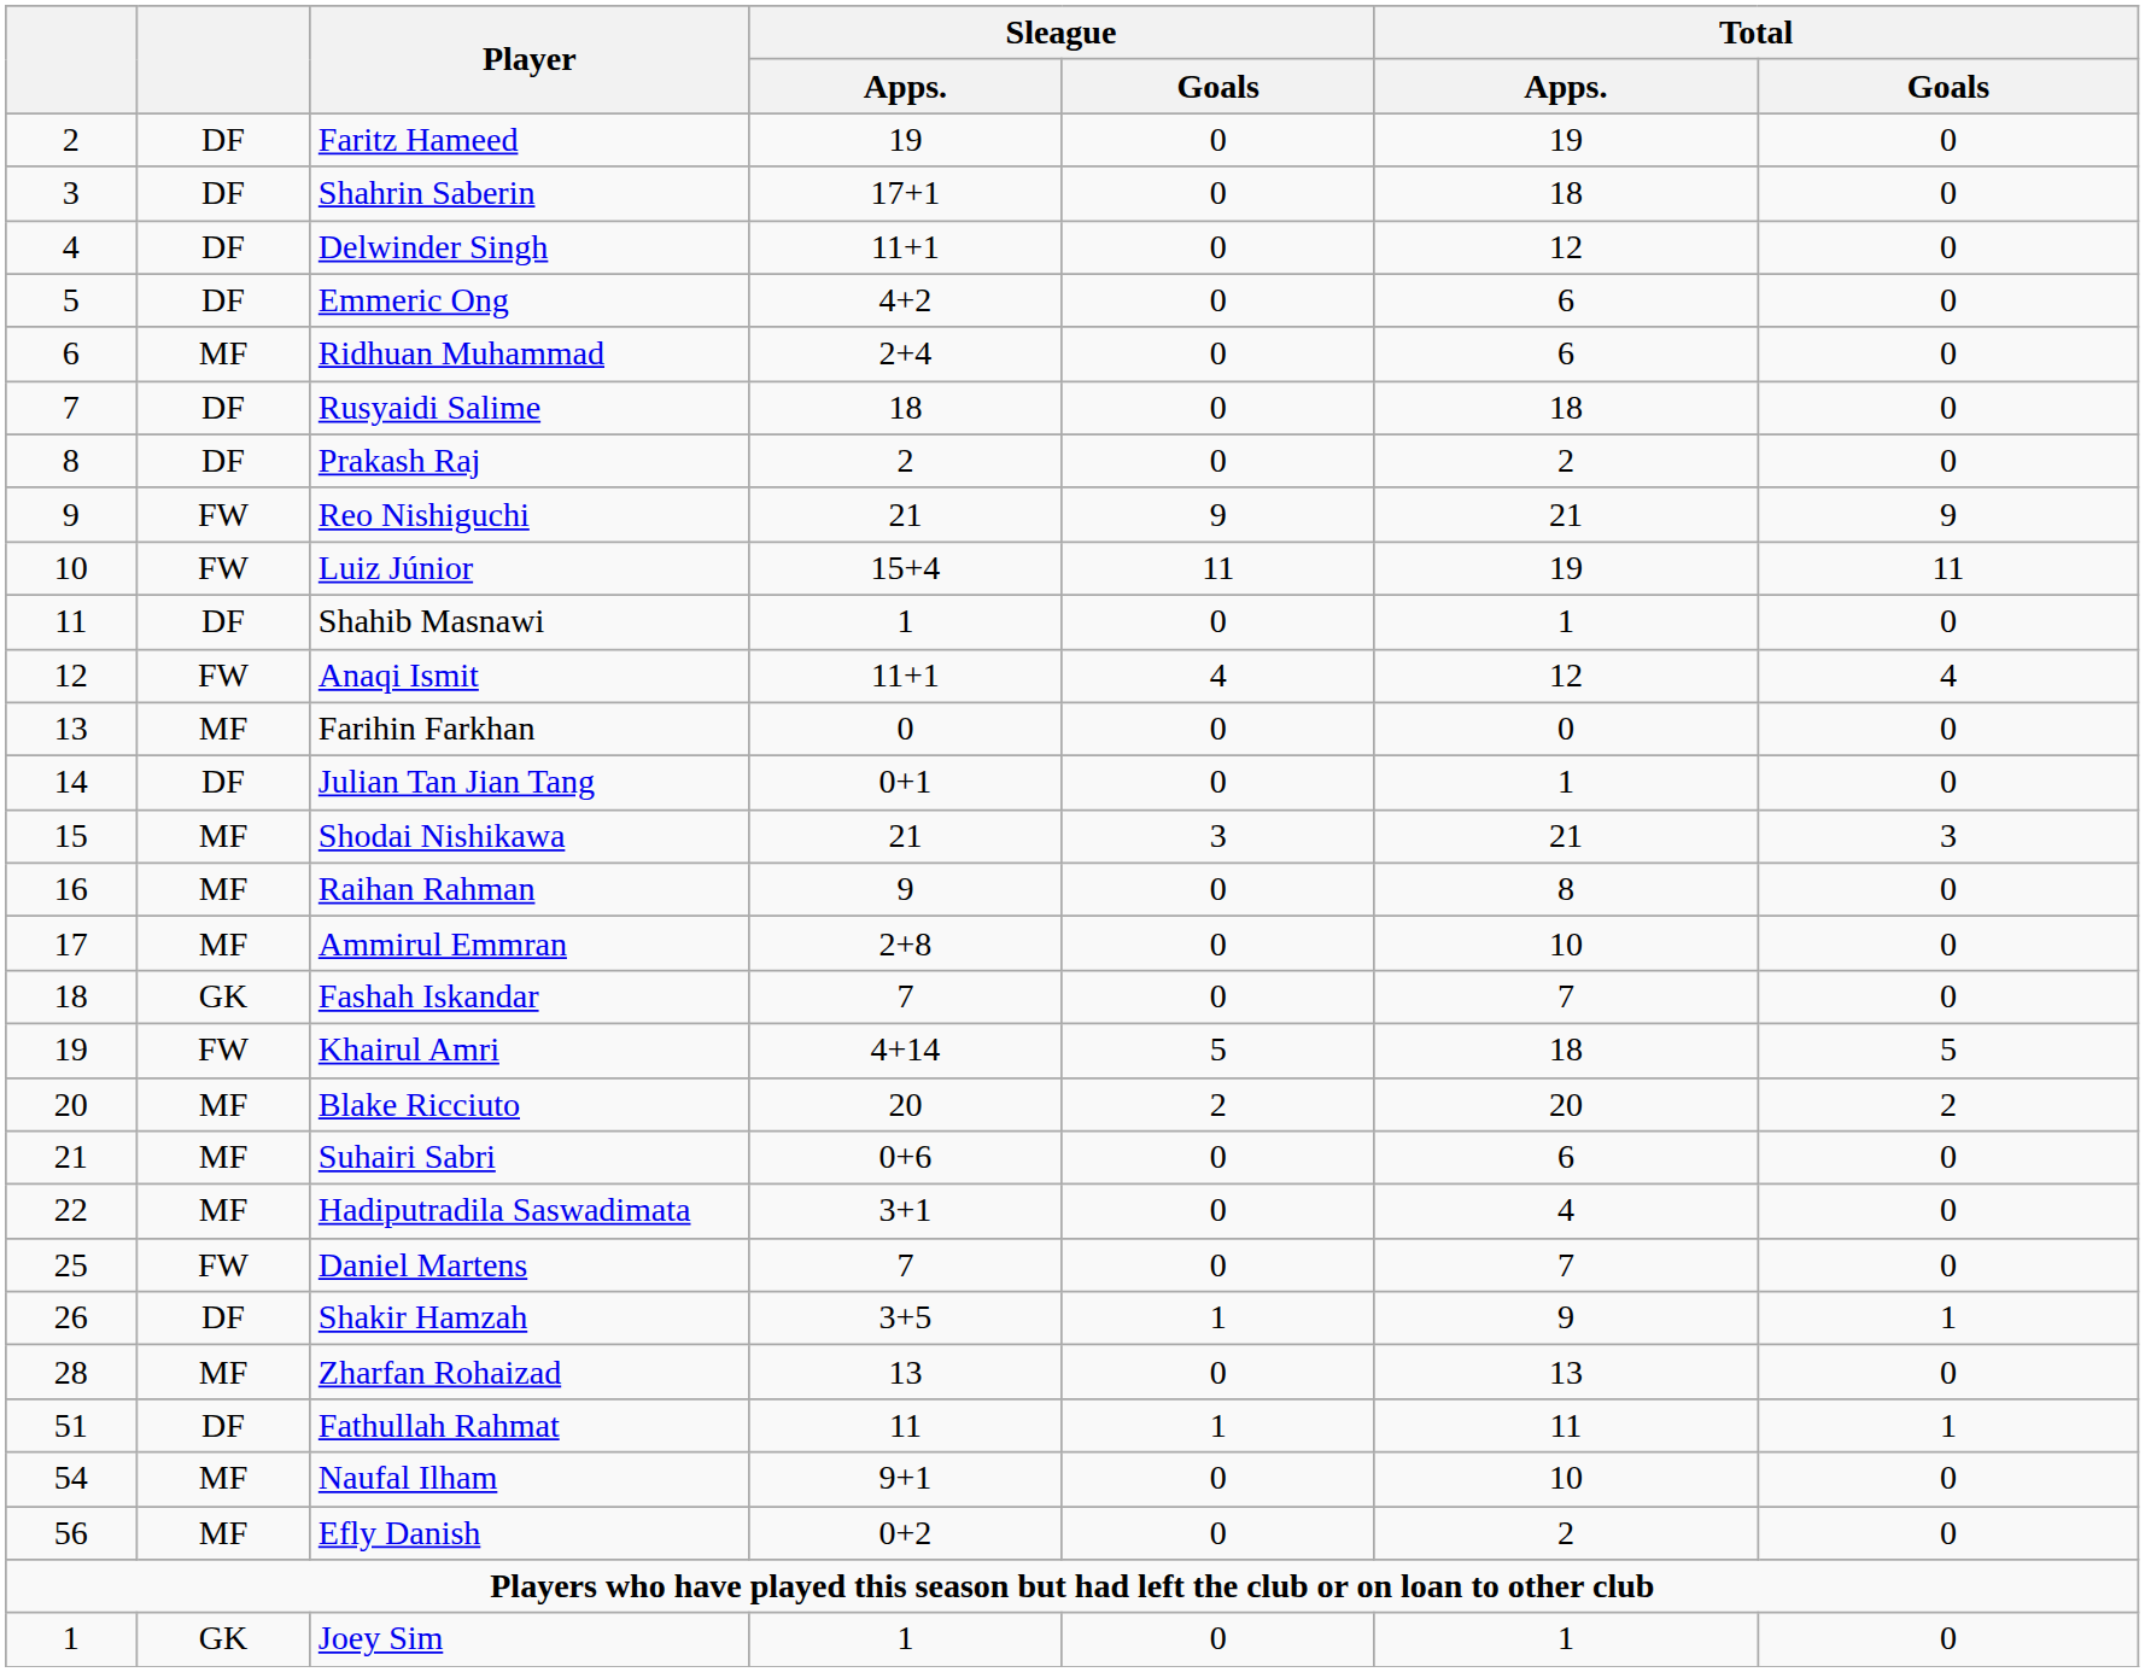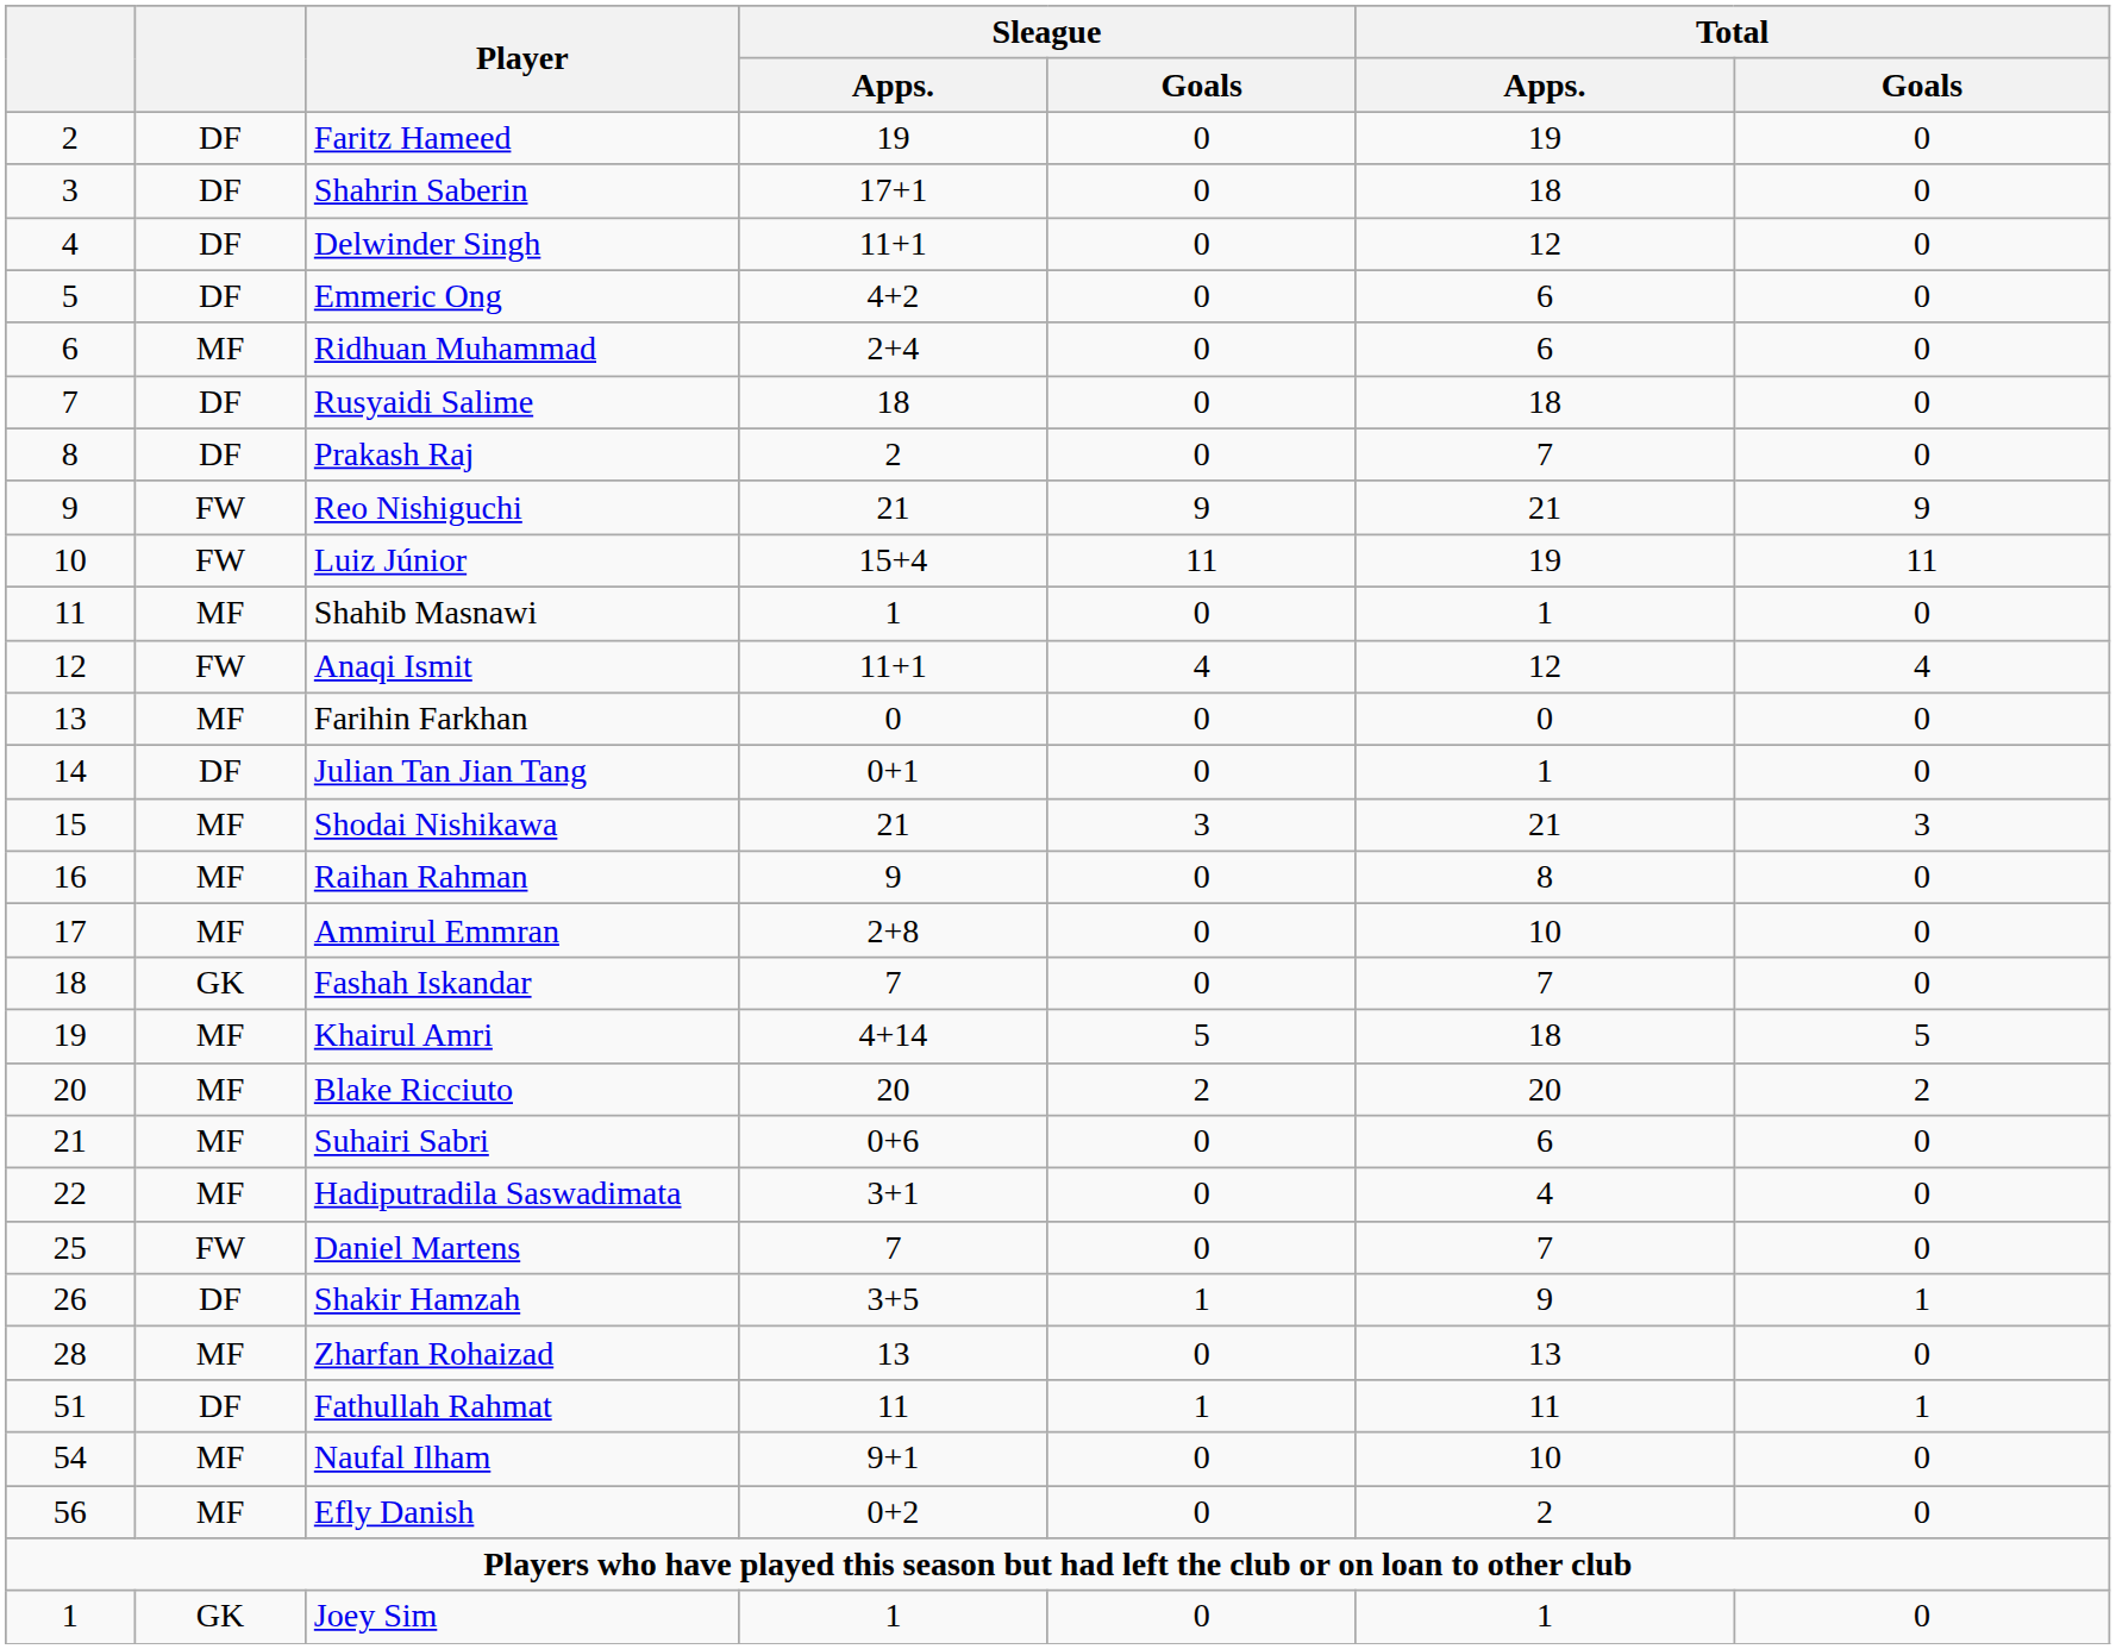Prakash Raj | Total / Apps.: 2 -> 7
Shahib Masnawi | column 2: DF -> MF
Khairul Amri | column 2: FW -> MF
